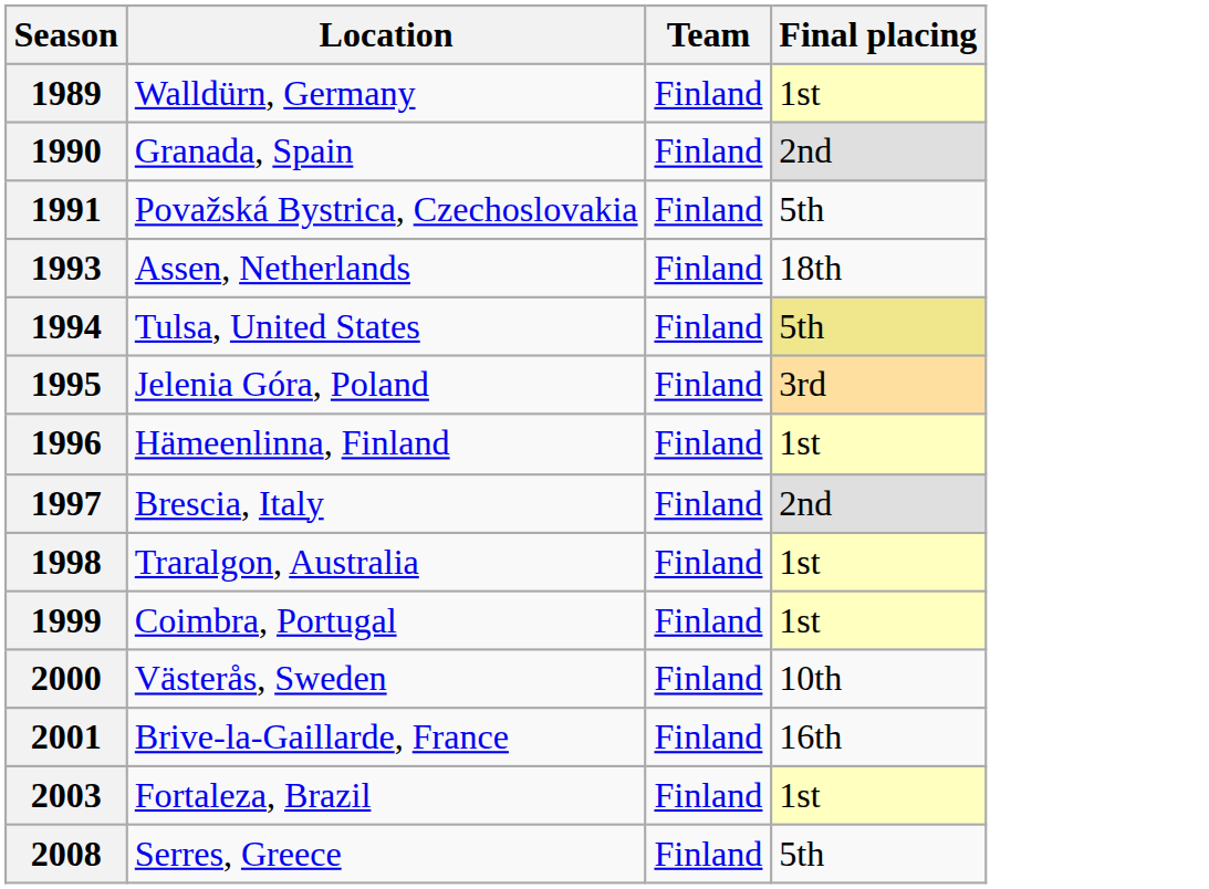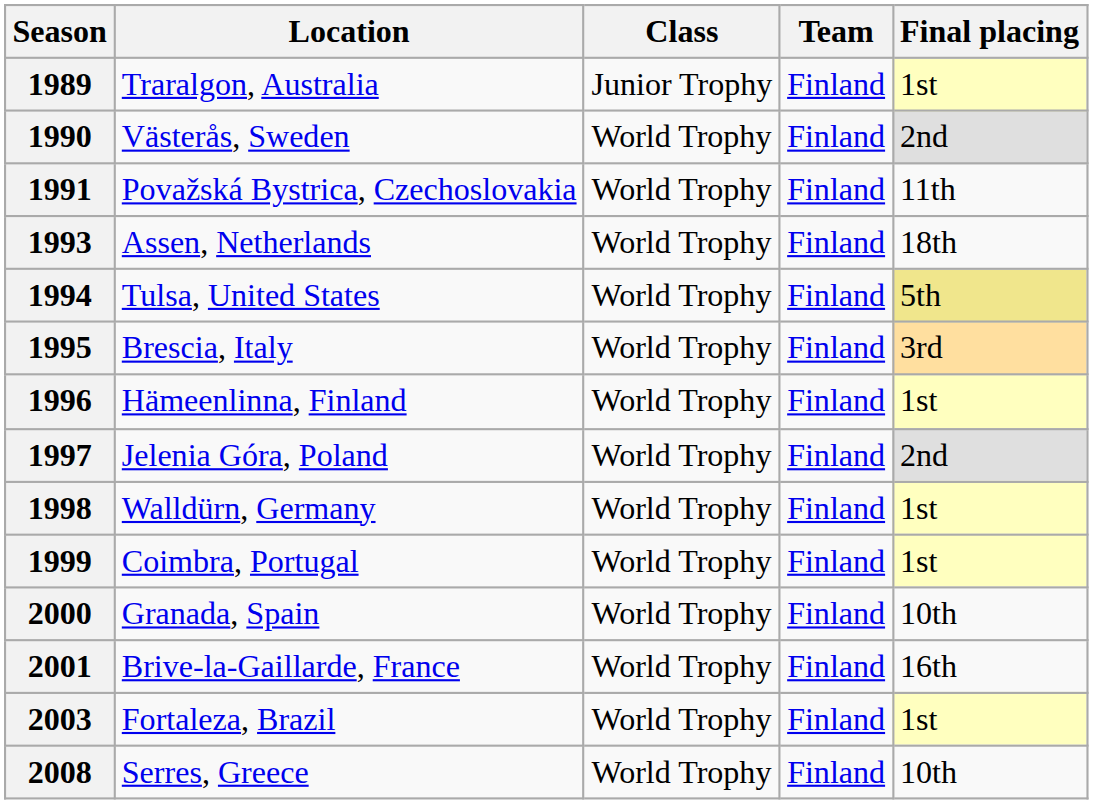+ column: Class | Junior Trophy | World Trophy | World Trophy | World Trophy | World Trophy | World Trophy | World Trophy | World Trophy | World Trophy | World Trophy | World Trophy | World Trophy | World Trophy | World Trophy
1989 | Location: Walldürn, Germany -> Traralgon, Australia
1990 | Location: Granada, Spain -> Västerås, Sweden
1991 | Final placing: 5th -> 11th
1995 | Location: Jelenia Góra, Poland -> Brescia, Italy
1997 | Location: Brescia, Italy -> Jelenia Góra, Poland
1998 | Location: Traralgon, Australia -> Walldürn, Germany
2000 | Location: Västerås, Sweden -> Granada, Spain
2008 | Final placing: 5th -> 10th
